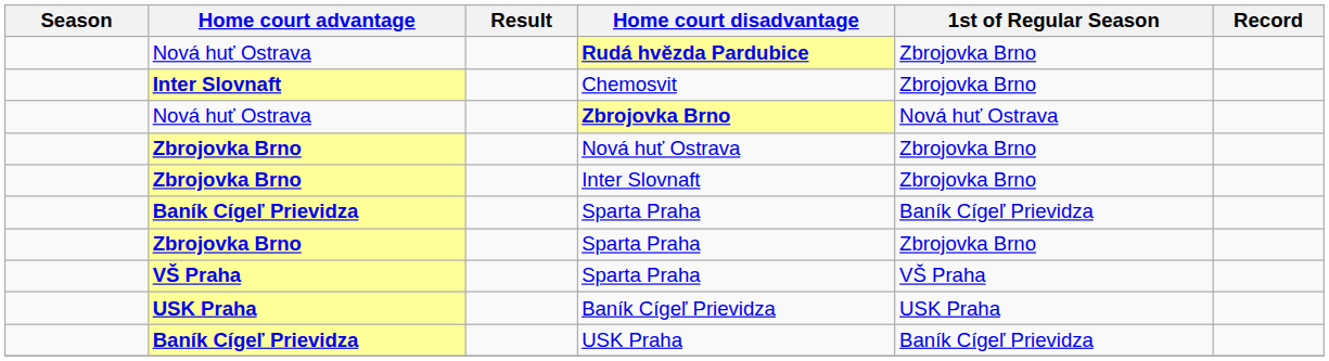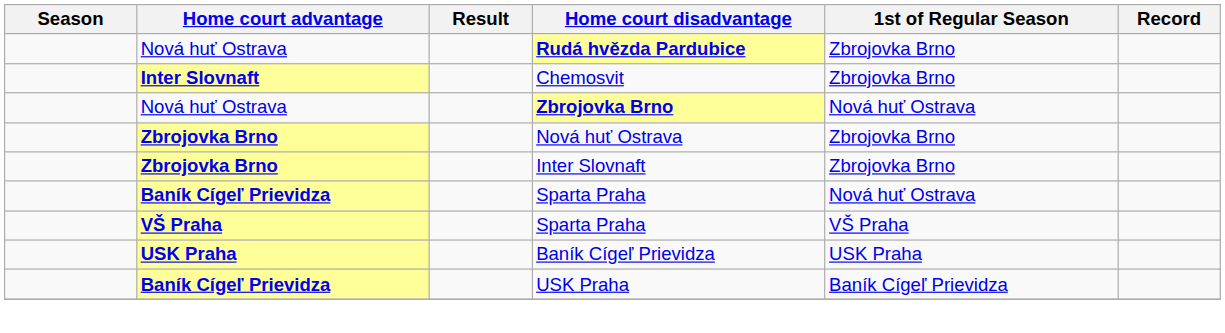Baník Cígeľ Prievidza / Sparta Praha | 1st of Regular Season: Baník Cígeľ Prievidza -> Nová huť Ostrava
- row: Zbrojovka Brno | Sparta Praha | Zbrojovka Brno
